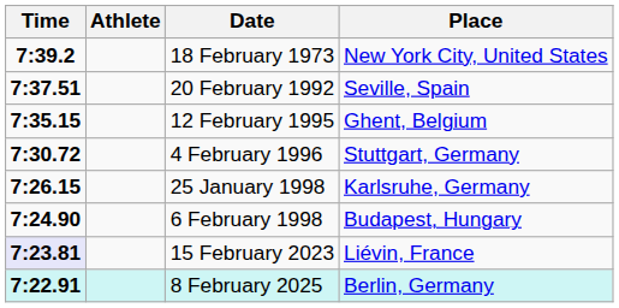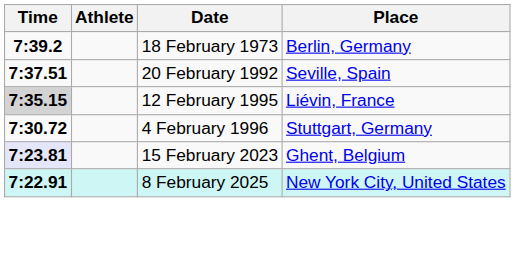18 February 1973 | Place: New York City, United States -> Berlin, Germany
12 February 1995 | Time: no background -> lightgrey background
12 February 1995 | Place: Ghent, Belgium -> Liévin, France
- row: 7:26.15 | 25 January 1998 | Karlsruhe, Germany
- row: 7:24.90 | 6 February 1998 | Budapest, Hungary
15 February 2023 | Place: Liévin, France -> Ghent, Belgium
8 February 2025 | Place: Berlin, Germany -> New York City, United States
